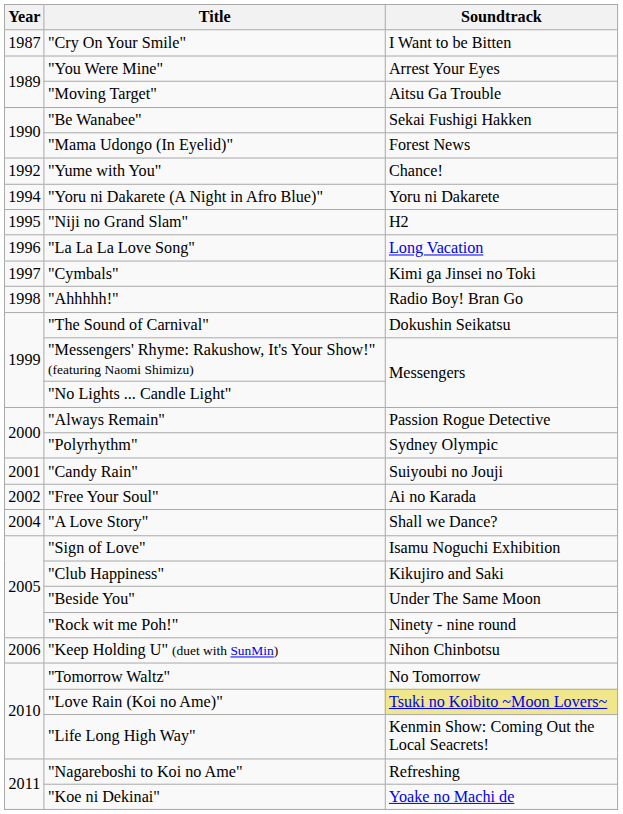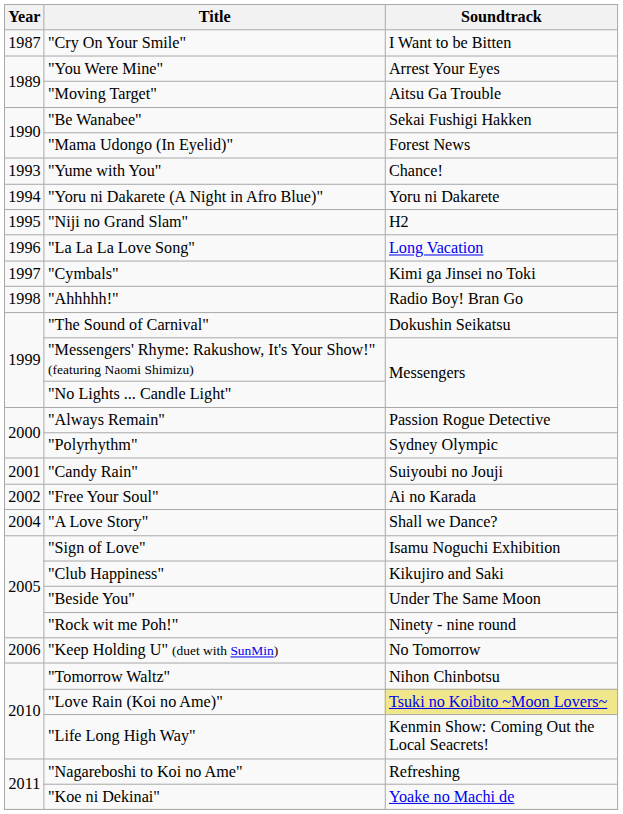"Yume with You" | Year: 1992 -> 1993
"Keep Holding U" (duet with SunMin) | Soundtrack: Nihon Chinbotsu -> No Tomorrow
"Tomorrow Waltz" | Soundtrack: No Tomorrow -> Nihon Chinbotsu
